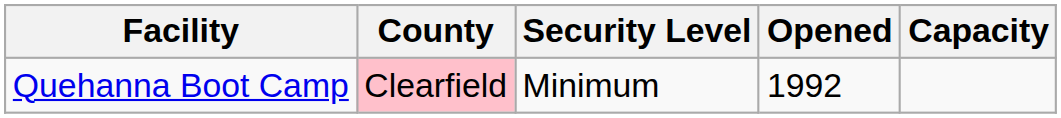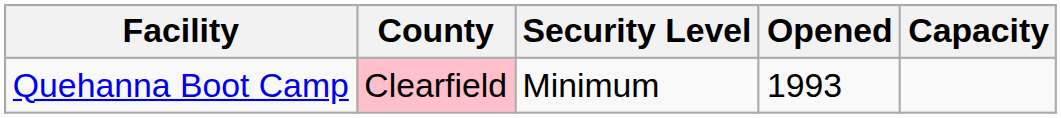Quehanna Boot Camp | Opened: 1992 -> 1993
